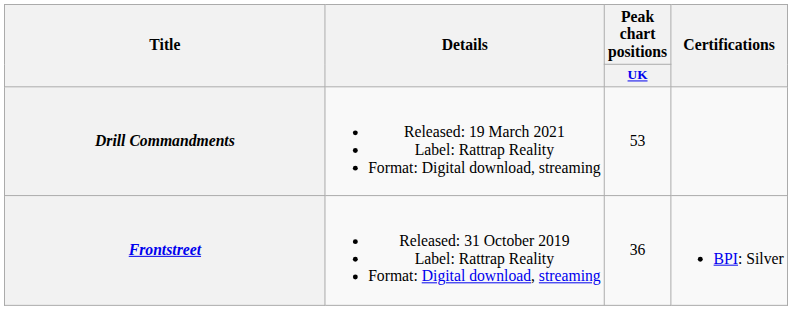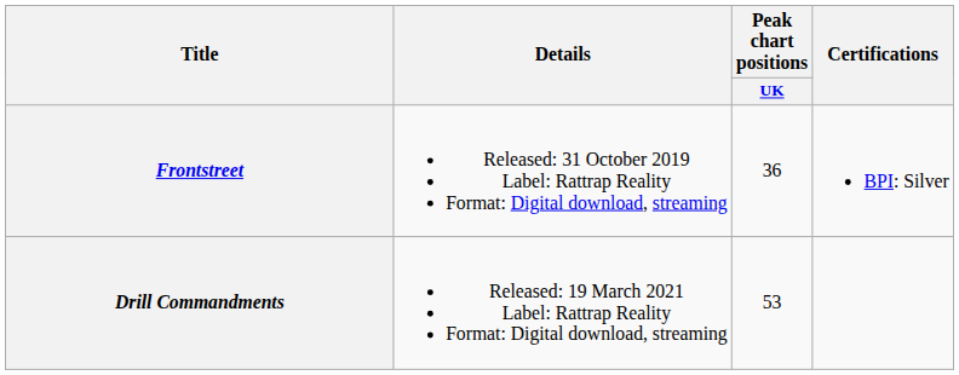rows swapped: Frontstreet <-> Drill Commandments
